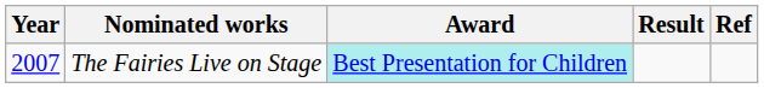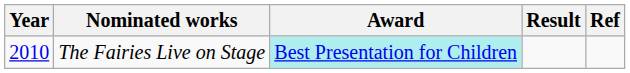The Fairies Live on Stage | Year: 2007 -> 2010
